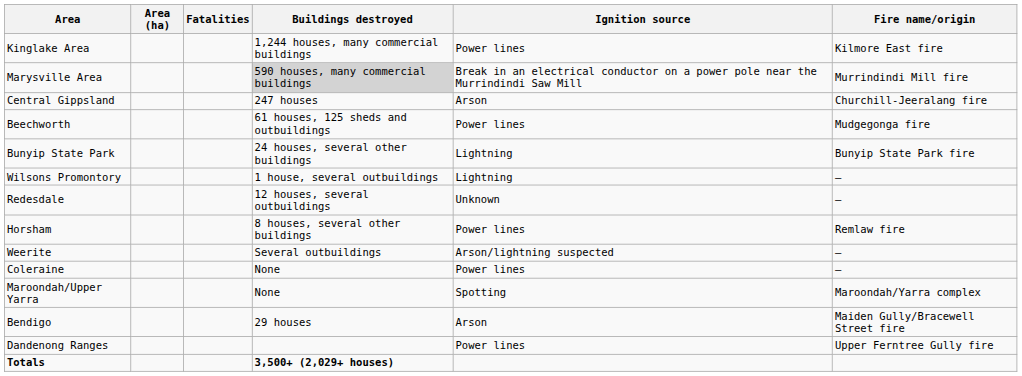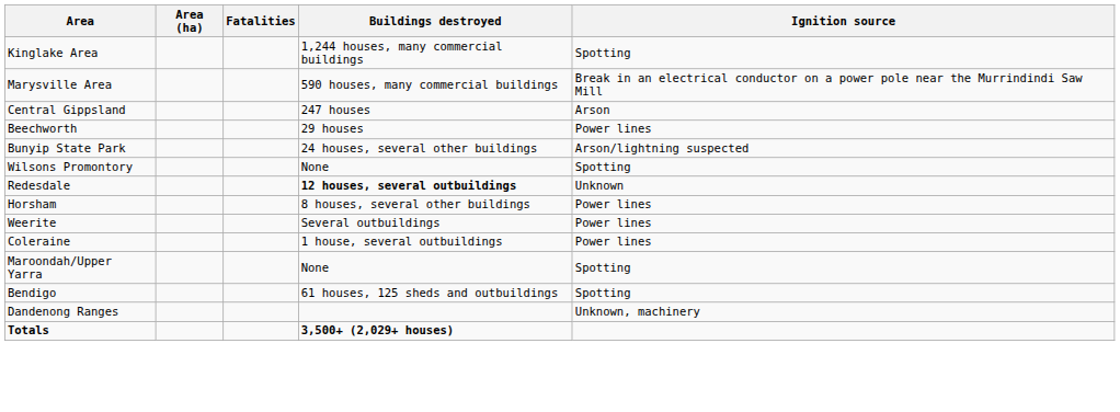- column: Fire name/origin | Kilmore East fire | Murrindindi Mill fire | Churchill-Jeeralang fire | Mudgegonga fire | Bunyip State Park fire | – | – | Remlaw fire | – | – | Maroondah/Yarra complex | Maiden Gully/Bracewell Street fire | Upper Ferntree Gully fire
Kinglake Area | Ignition source: Power lines -> Spotting
Marysville Area | Buildings destroyed: lightgrey background -> no background
Beechworth | Buildings destroyed: 61 houses, 125 sheds and outbuildings -> 29 houses
Bunyip State Park | Ignition source: Lightning -> Arson/lightning suspected
Wilsons Promontory | Buildings destroyed: 1 house, several outbuildings -> None
Wilsons Promontory | Ignition source: Lightning -> Spotting
Redesdale | Buildings destroyed: normal -> bold
Weerite | Ignition source: Arson/lightning suspected -> Power lines
Coleraine | Buildings destroyed: None -> 1 house, several outbuildings
Bendigo | Buildings destroyed: 29 houses -> 61 houses, 125 sheds and outbuildings
Bendigo | Ignition source: Arson -> Spotting
Dandenong Ranges | Ignition source: Power lines -> Unknown, machinery
